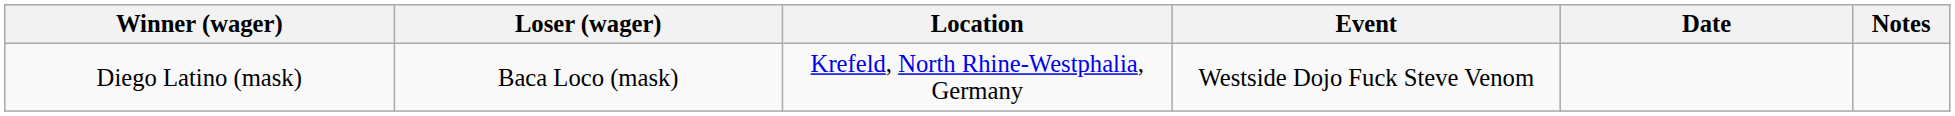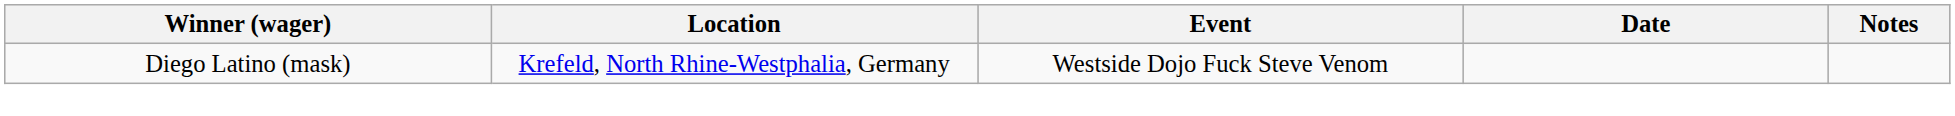- column: Loser (wager) | Baca Loco (mask)
